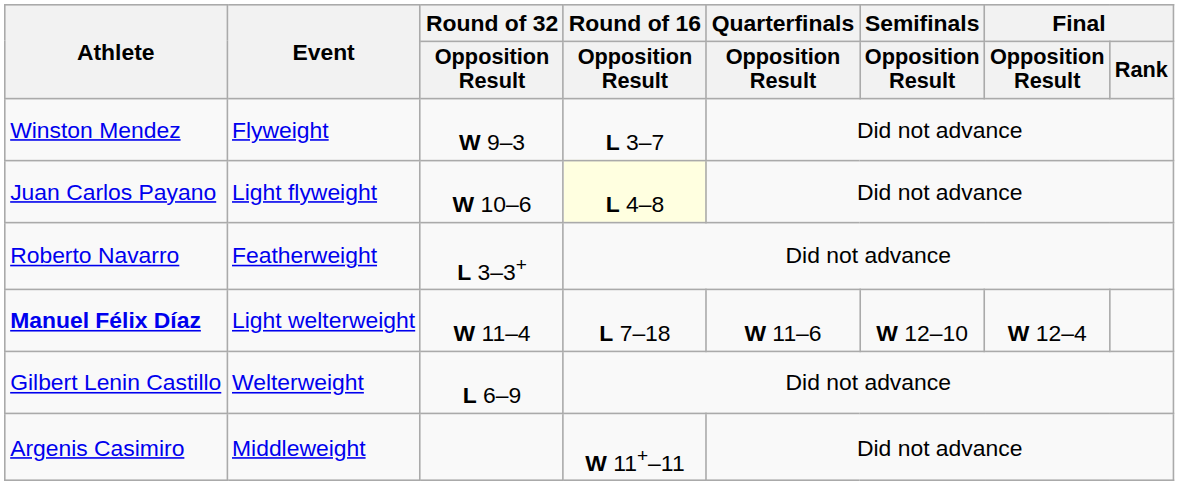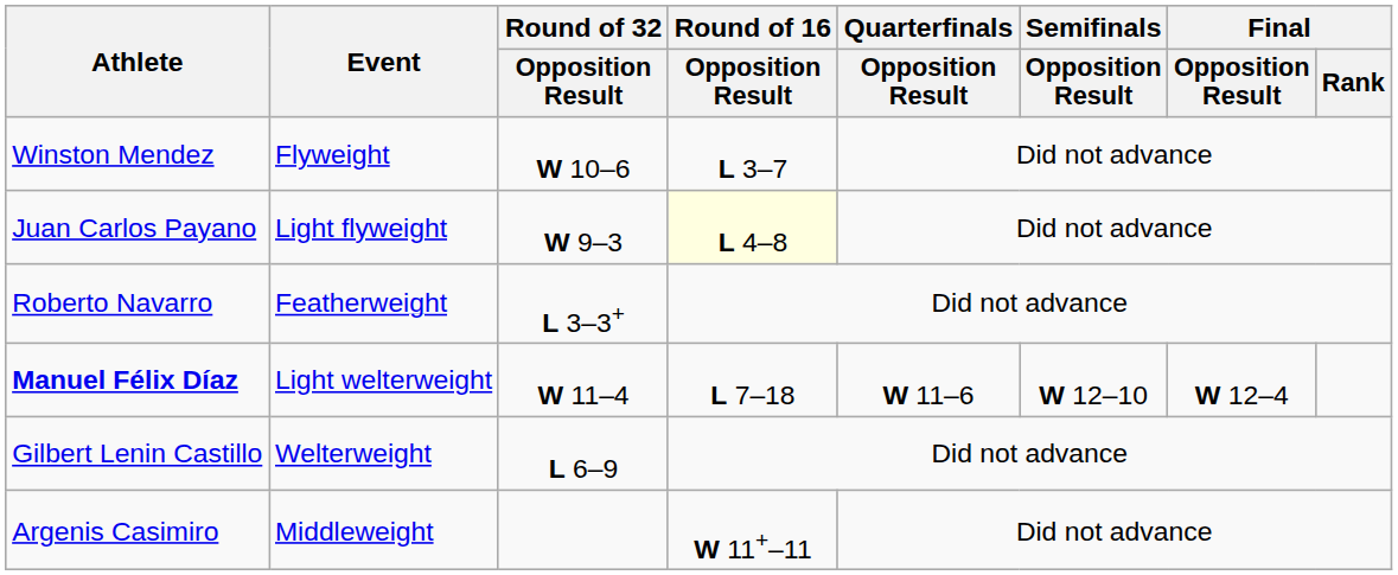Winston Mendez | Round of 32 / Opposition Result: W 9–3 -> W 10–6
Juan Carlos Payano | Round of 32 / Opposition Result: W 10–6 -> W 9–3
